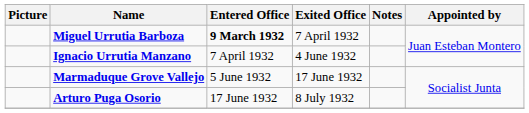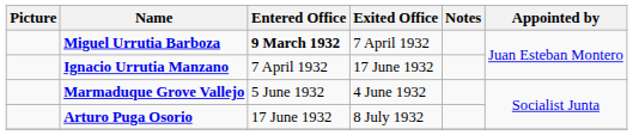Ignacio Urrutia Manzano | Exited Office: 4 June 1932 -> 17 June 1932
Marmaduque Grove Vallejo | Exited Office: 17 June 1932 -> 4 June 1932
